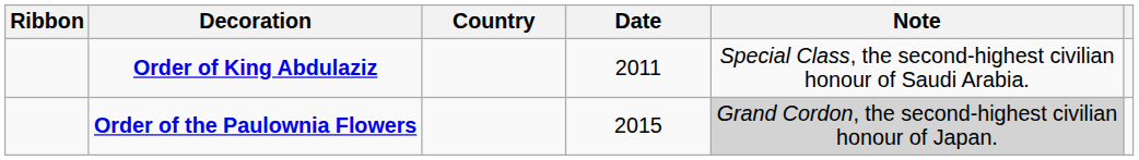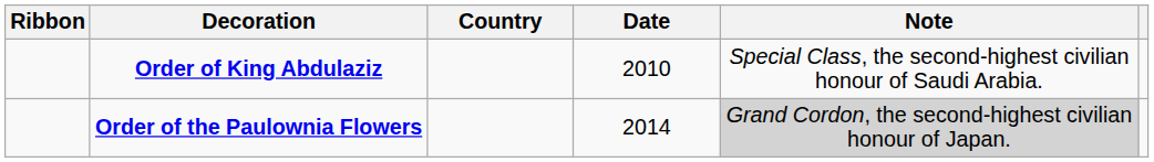Order of King Abdulaziz | Date: 2011 -> 2010
Order of the Paulownia Flowers | Date: 2015 -> 2014
